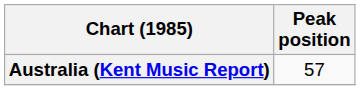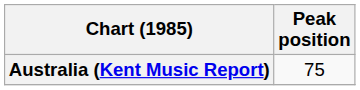Australia (Kent Music Report) | Peak position: 57 -> 75
